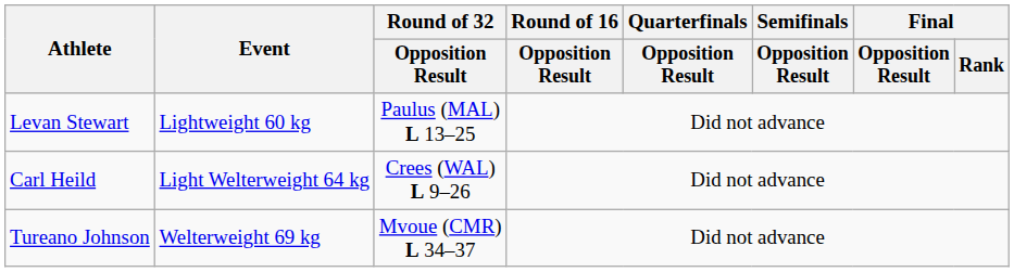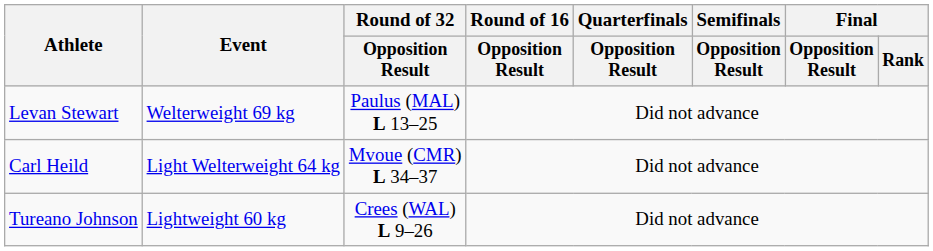Levan Stewart | Event: Lightweight 60 kg -> Welterweight 69 kg
Carl Heild | Round of 32 / Opposition Result: Crees (WAL) L 9–26 -> Mvoue (CMR) L 34–37
Tureano Johnson | Event: Welterweight 69 kg -> Lightweight 60 kg
Tureano Johnson | Round of 32 / Opposition Result: Mvoue (CMR) L 34–37 -> Crees (WAL) L 9–26
